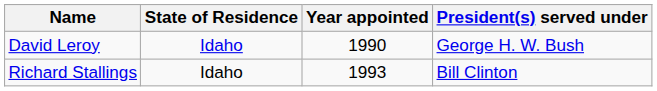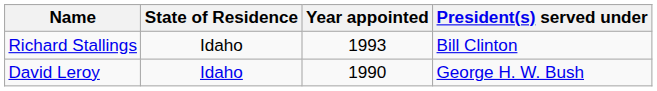rows swapped: David Leroy <-> Richard Stallings
